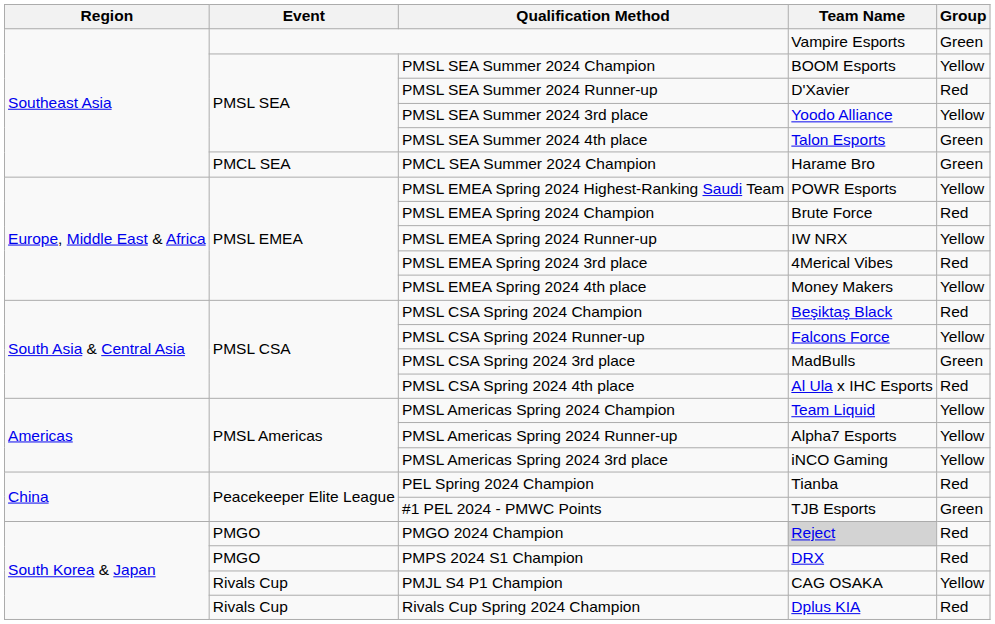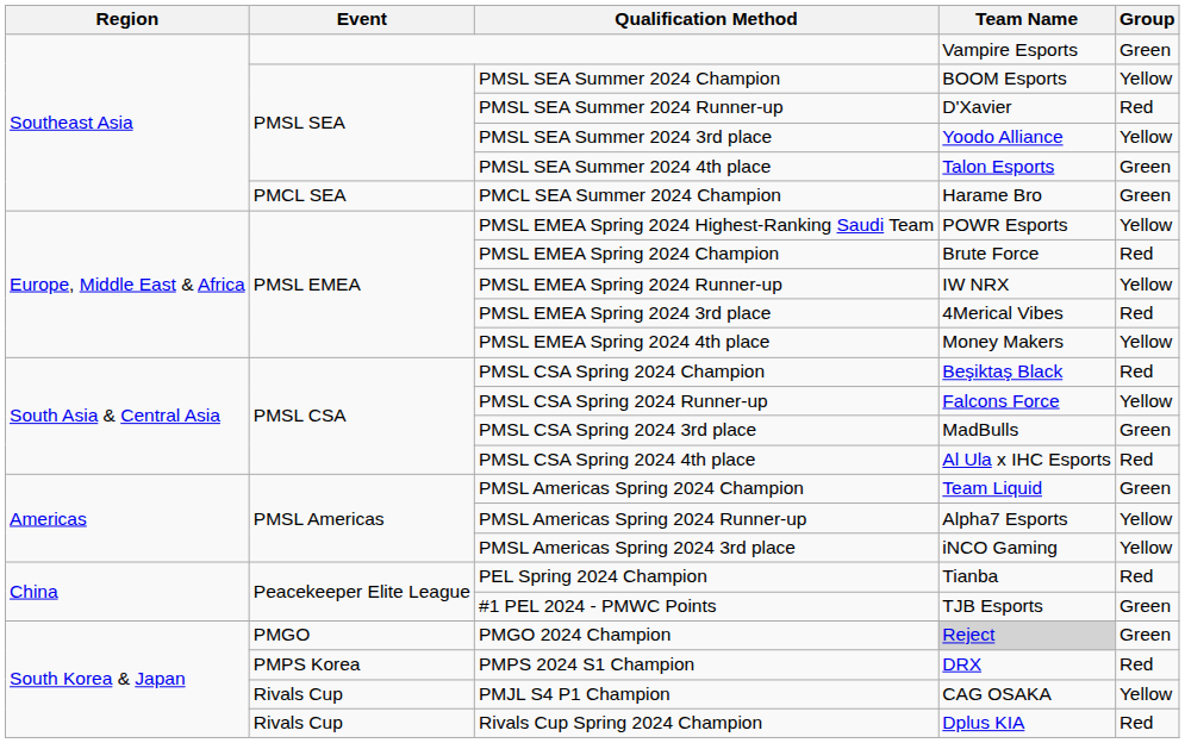PMSL Americas Spring 2024 Champion | Group: Yellow -> Green
PMGO 2024 Champion | Group: Red -> Green
PMPS 2024 S1 Champion | Event: PMGO -> PMPS Korea
